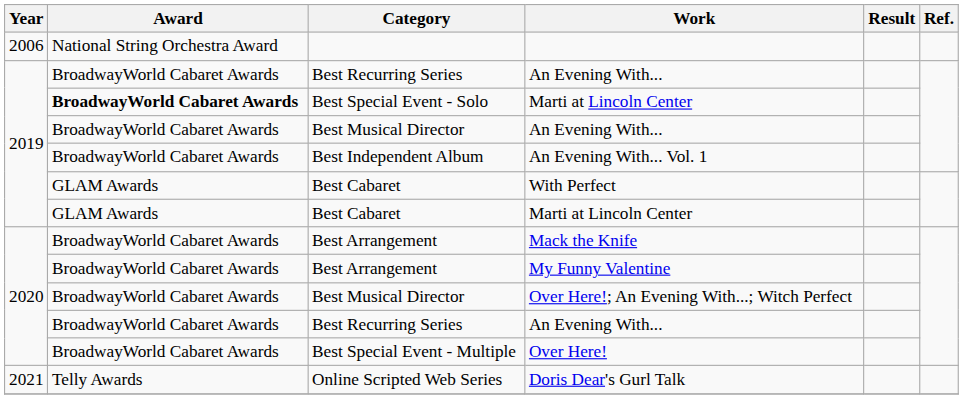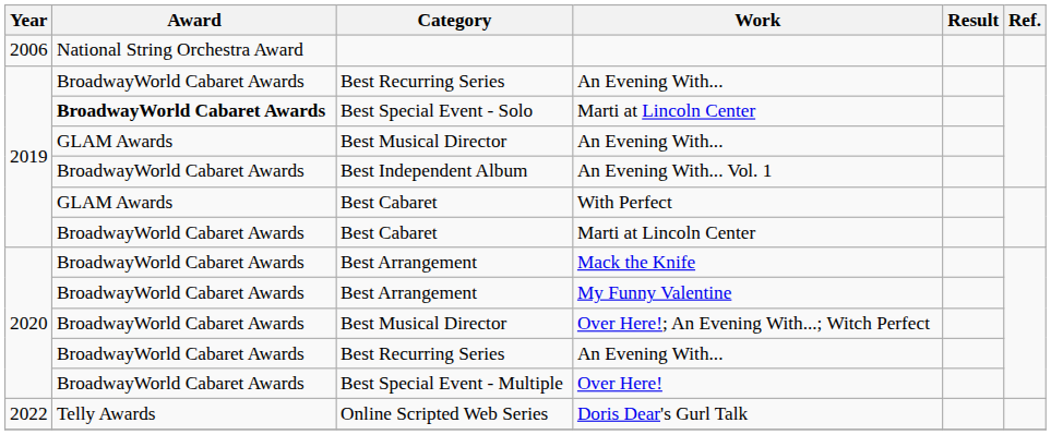Best Musical Director / An Evening With... | Award: BroadwayWorld Cabaret Awards -> GLAM Awards
Best Cabaret / Marti at Lincoln Center | Award: GLAM Awards -> BroadwayWorld Cabaret Awards
Doris Dear's Gurl Talk | Year: 2021 -> 2022
